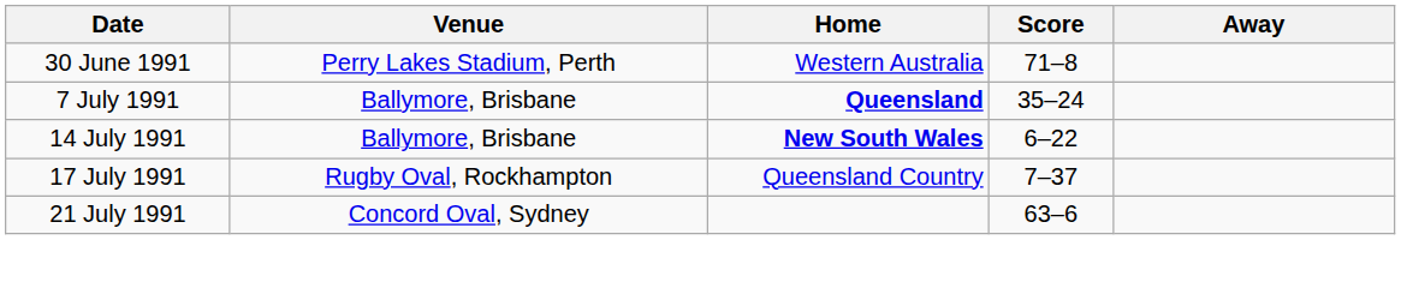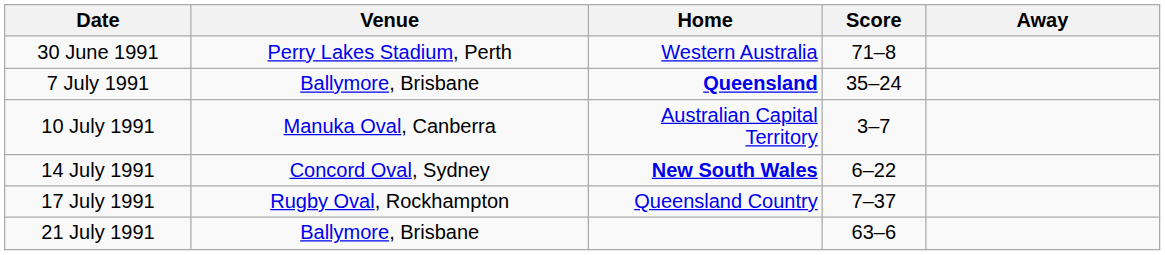+ row: 10 July 1991 | Manuka Oval, Canberra | Australian Capital Territory | 3–7
14 July 1991 | Venue: Ballymore, Brisbane -> Concord Oval, Sydney
21 July 1991 | Venue: Concord Oval, Sydney -> Ballymore, Brisbane
